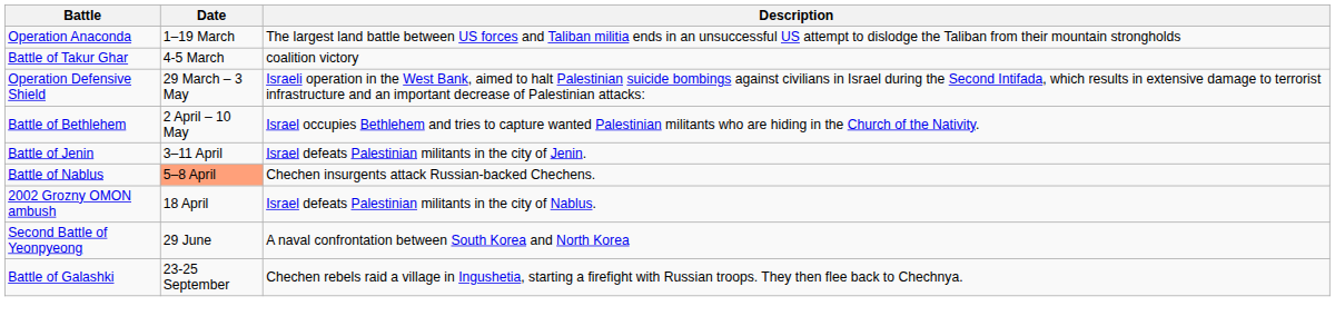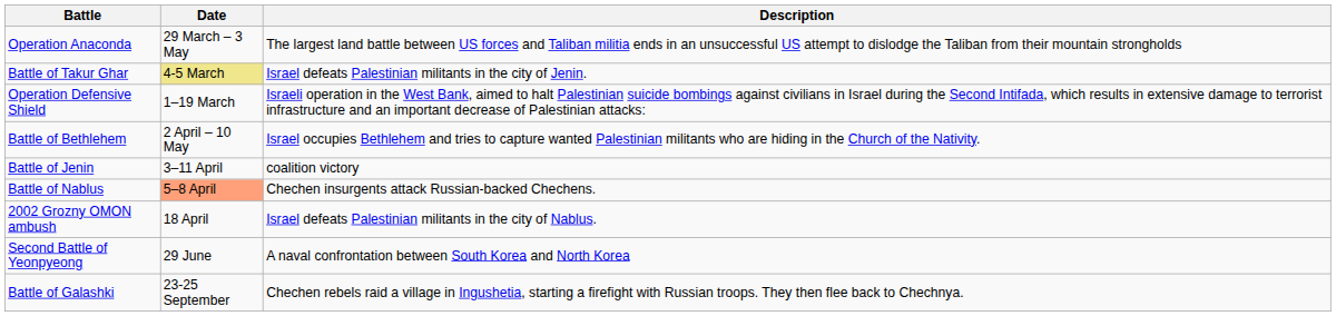Operation Anaconda | Date: 1–19 March -> 29 March – 3 May
Battle of Takur Ghar | Date: no background -> khaki background
Battle of Takur Ghar | Description: coalition victory -> Israel defeats Palestinian militants in the city of Jenin.
Operation Defensive Shield | Date: 29 March – 3 May -> 1–19 March
Battle of Jenin | Description: Israel defeats Palestinian militants in the city of Jenin. -> coalition victory
